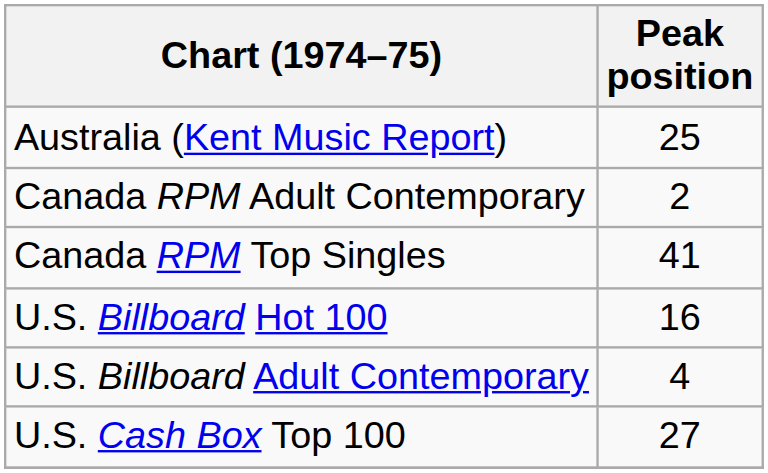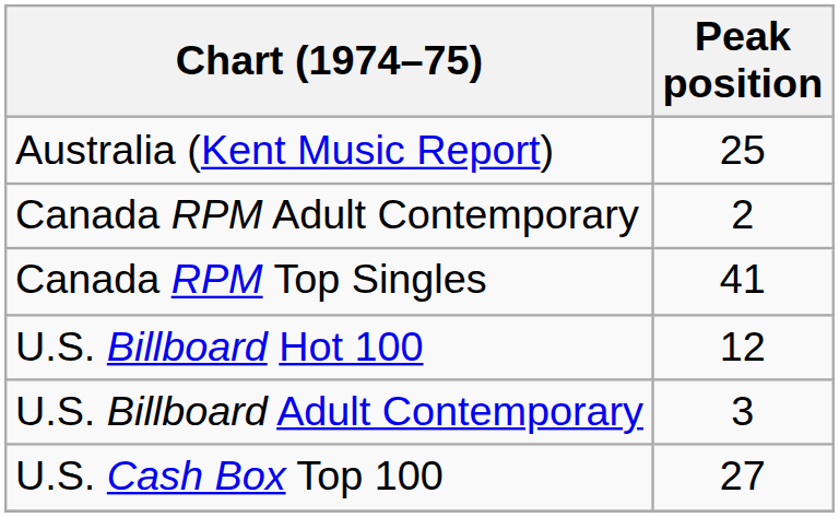U.S. Billboard Hot 100 | Peak position: 16 -> 12
U.S. Billboard Adult Contemporary | Peak position: 4 -> 3
